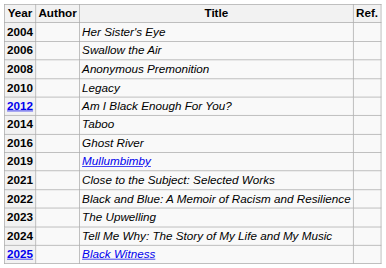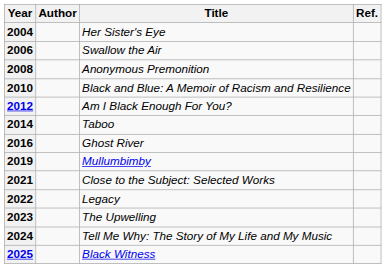2010 | Title: Legacy -> Black and Blue: A Memoir of Racism and Resilience
2022 | Title: Black and Blue: A Memoir of Racism and Resilience -> Legacy
